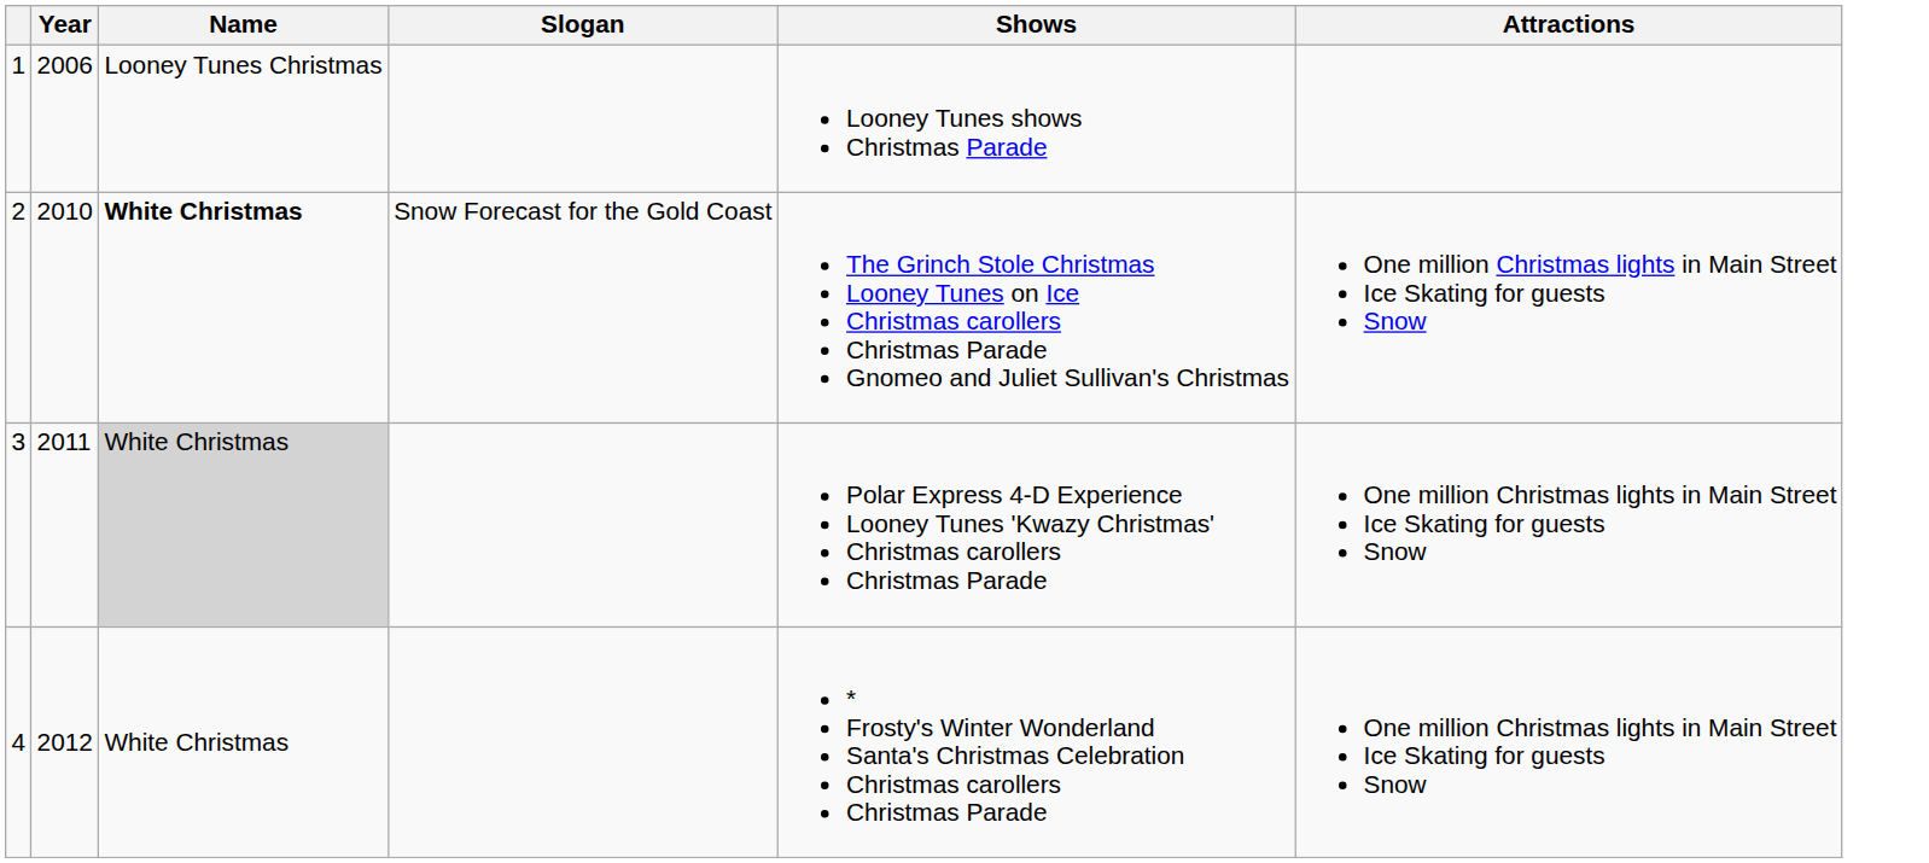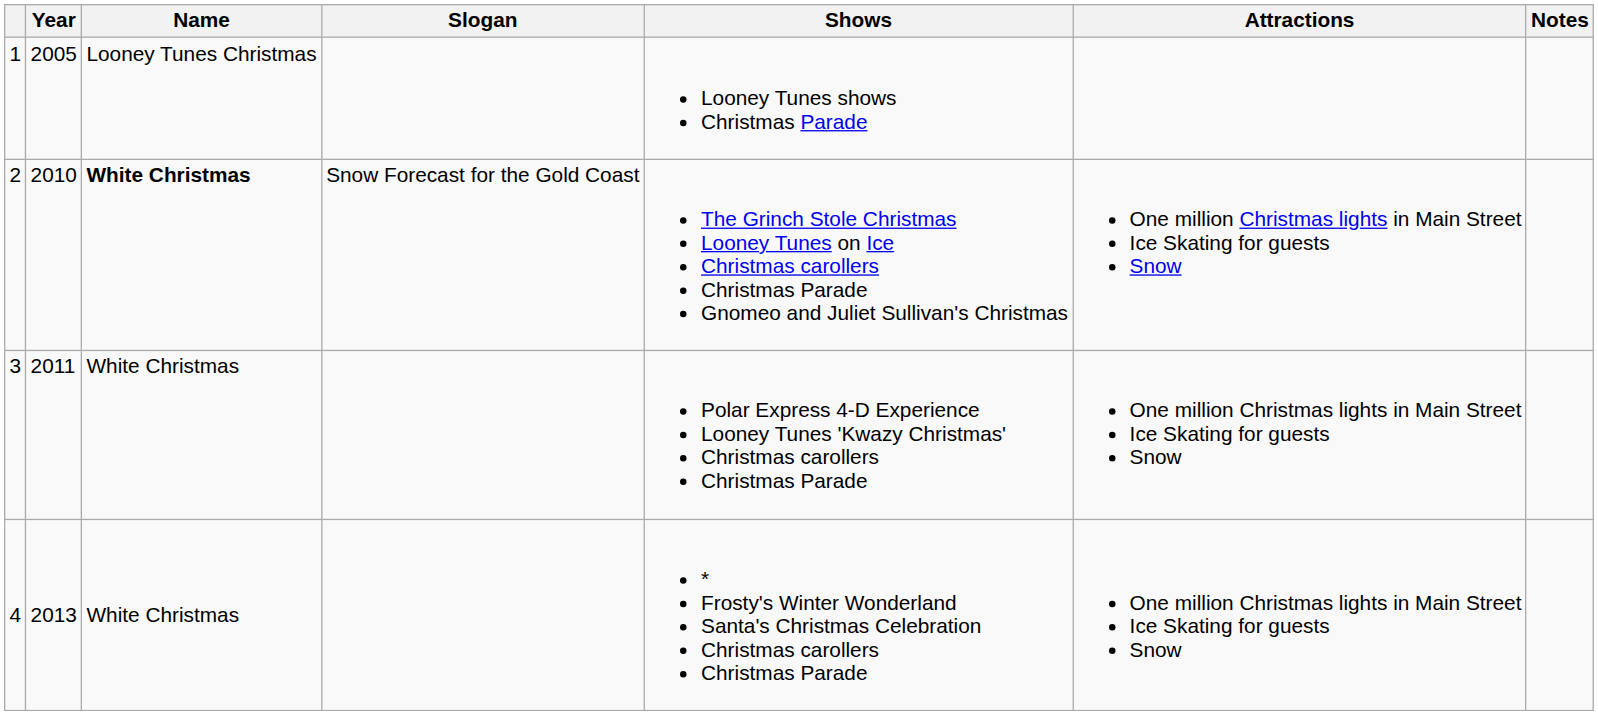+ column: Notes
1 | Year: 2006 -> 2005
3 | Name: lightgrey background -> no background
4 | Year: 2012 -> 2013
